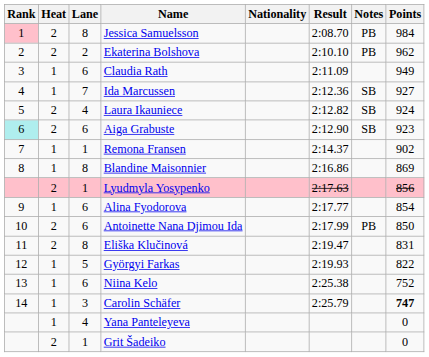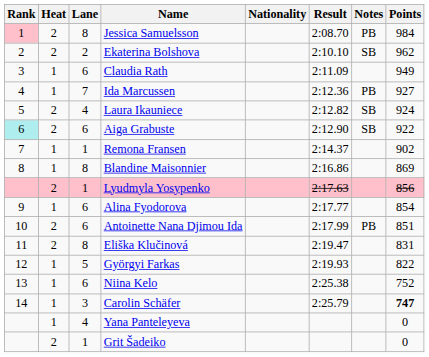Ekaterina Bolshova | Notes: PB -> SB
Ida Marcussen | Notes: SB -> PB
Aiga Grabuste | Points: 923 -> 922
Antoinette Nana Djimou Ida | Points: 850 -> 851
